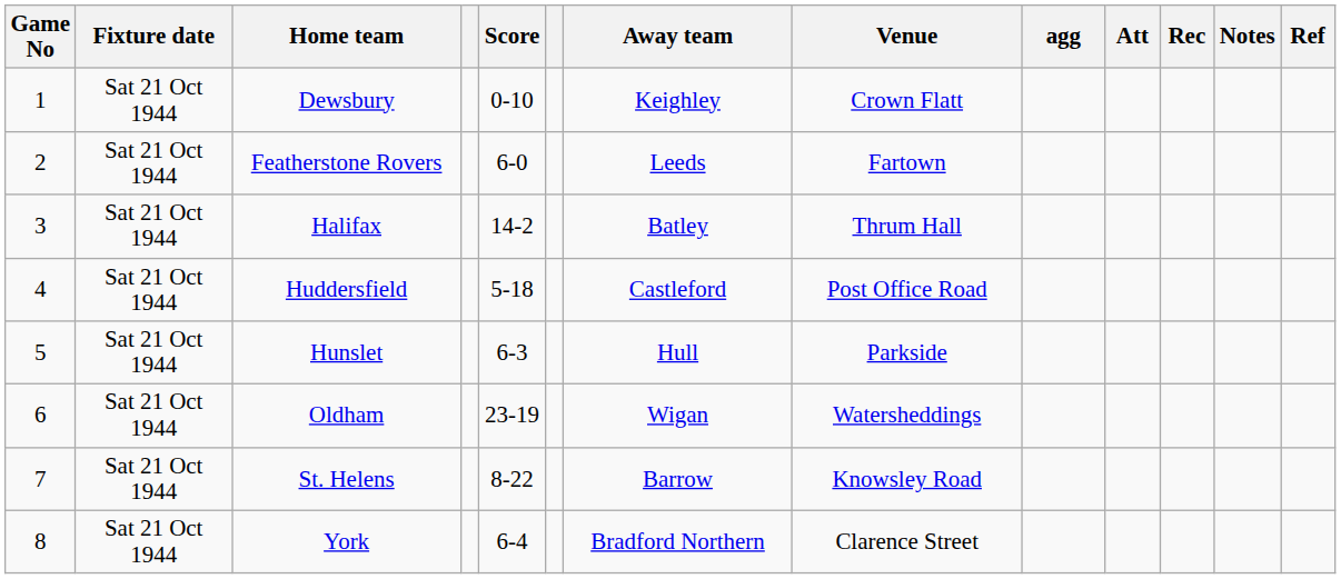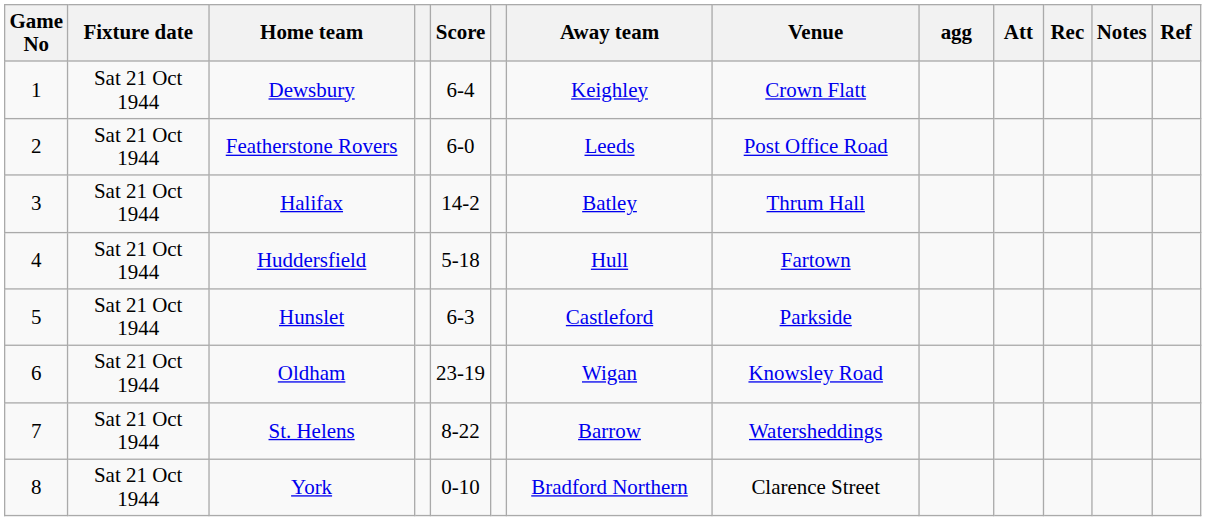Dewsbury | Score: 0-10 -> 6-4
Featherstone Rovers | Venue: Fartown -> Post Office Road
Huddersfield | Away team: Castleford -> Hull
Huddersfield | Venue: Post Office Road -> Fartown
Hunslet | Away team: Hull -> Castleford
Oldham | Venue: Watersheddings -> Knowsley Road
St. Helens | Venue: Knowsley Road -> Watersheddings
York | Score: 6-4 -> 0-10
